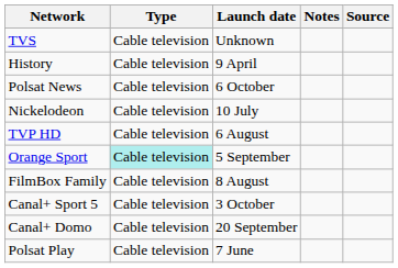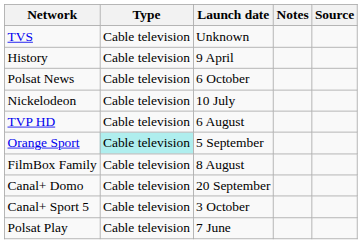rows swapped: Canal+ Domo <-> Canal+ Sport 5
